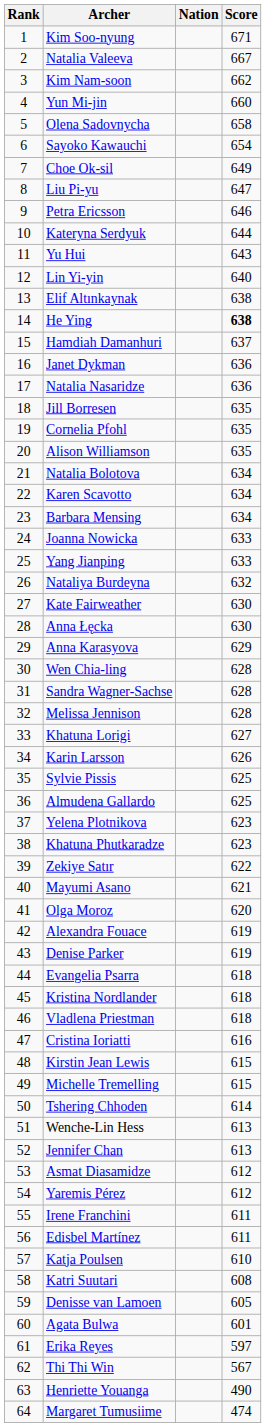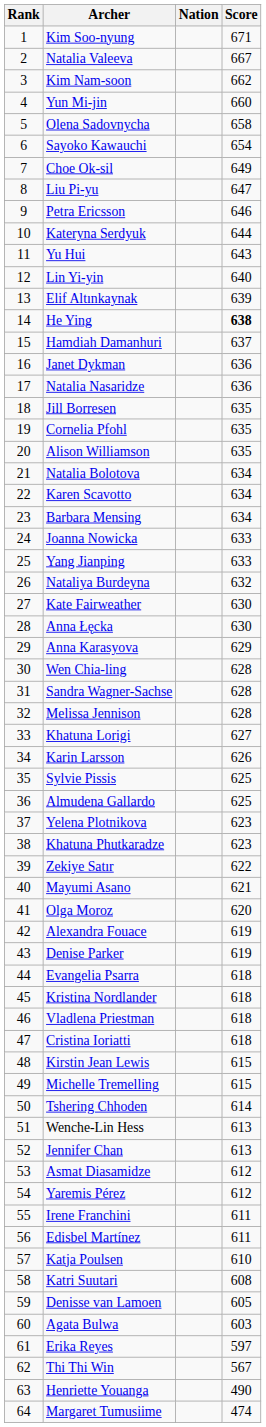Elif Altınkaynak | Score: 638 -> 639
Cristina Ioriatti | Score: 616 -> 618
Agata Bulwa | Score: 601 -> 603
